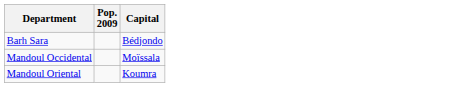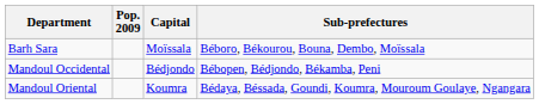+ column: Sub-prefectures | Béboro, Békourou, Bouna, Dembo, Moïssala | Bébopen, Bédjondo, Békamba, Peni | Bédaya, Béssada, Goundi, Koumra, Mouroum Goulaye, Ngangara
Barh Sara | Capital: Bédjondo -> Moïssala
Mandoul Occidental | Capital: Moïssala -> Bédjondo
